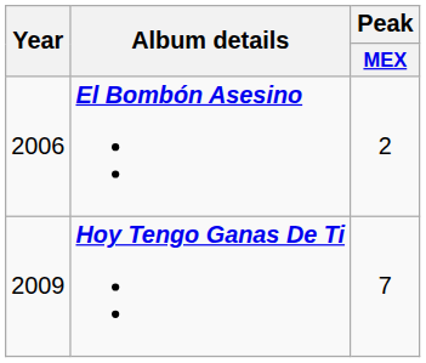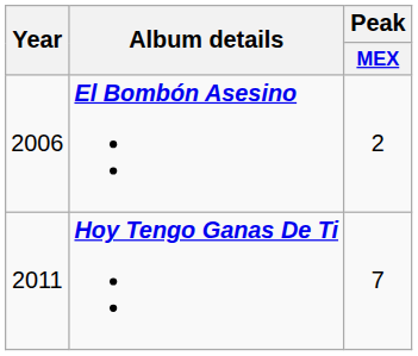Hoy Tengo Ganas De Ti | Year: 2009 -> 2011
